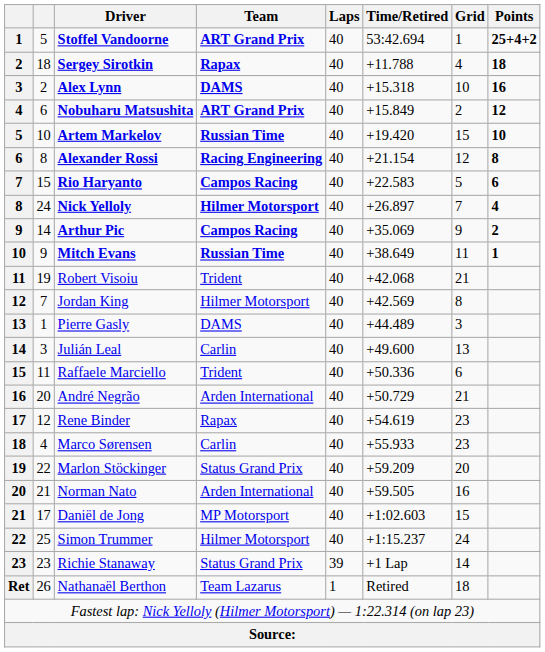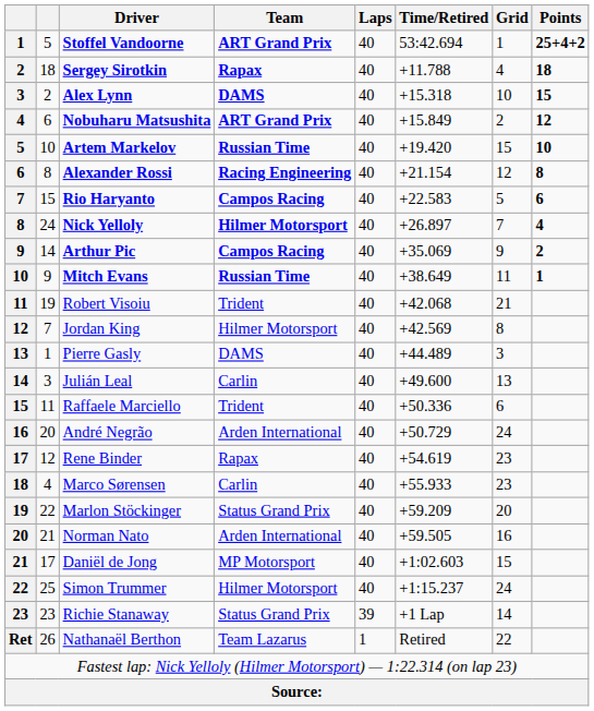Alex Lynn | Points: 16 -> 15
André Negrão | Grid: 21 -> 24
Nathanaël Berthon | Grid: 18 -> 22
